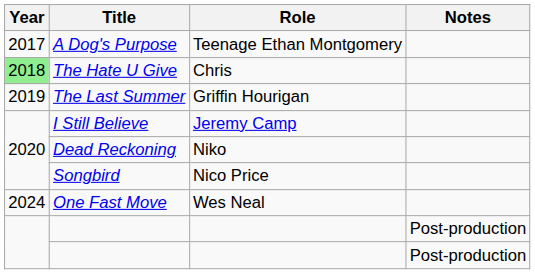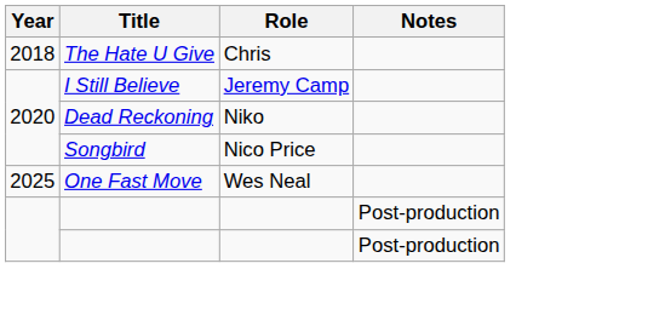- row: 2017 | A Dog's Purpose | Teenage Ethan Montgomery
The Hate U Give | Year: lightgreen background -> no background
- row: 2019 | The Last Summer | Griffin Hourigan
One Fast Move | Year: 2024 -> 2025
